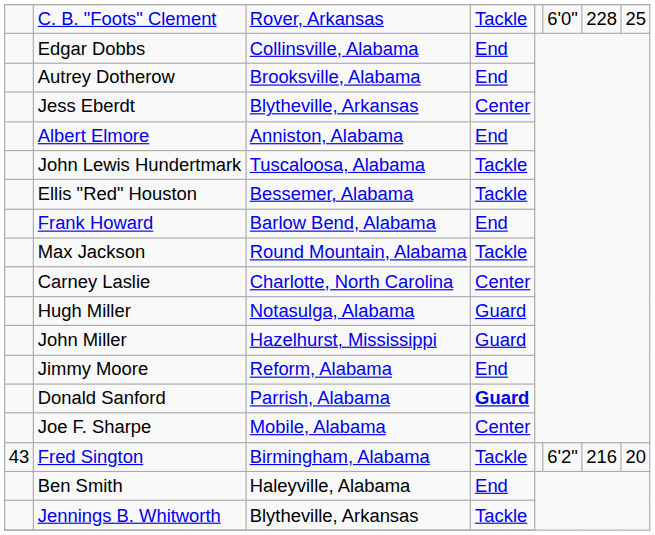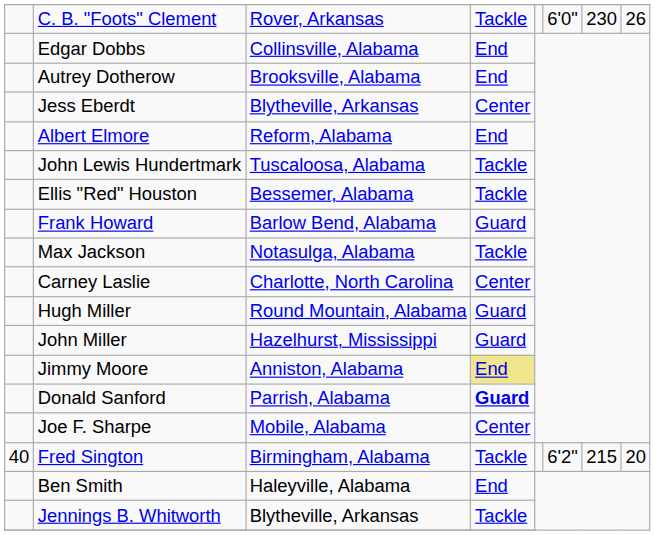C. B. "Foots" Clement | column 7: 228 -> 230
C. B. "Foots" Clement | column 8: 25 -> 26
Albert Elmore | column 3: Anniston, Alabama -> Reform, Alabama
Frank Howard | column 4: End -> Guard
Max Jackson | column 3: Round Mountain, Alabama -> Notasulga, Alabama
Hugh Miller | column 3: Notasulga, Alabama -> Round Mountain, Alabama
Jimmy Moore | column 3: Reform, Alabama -> Anniston, Alabama
Jimmy Moore | column 4: no background -> khaki background
Fred Sington | column 1: 43 -> 40
Fred Sington | column 7: 216 -> 215
